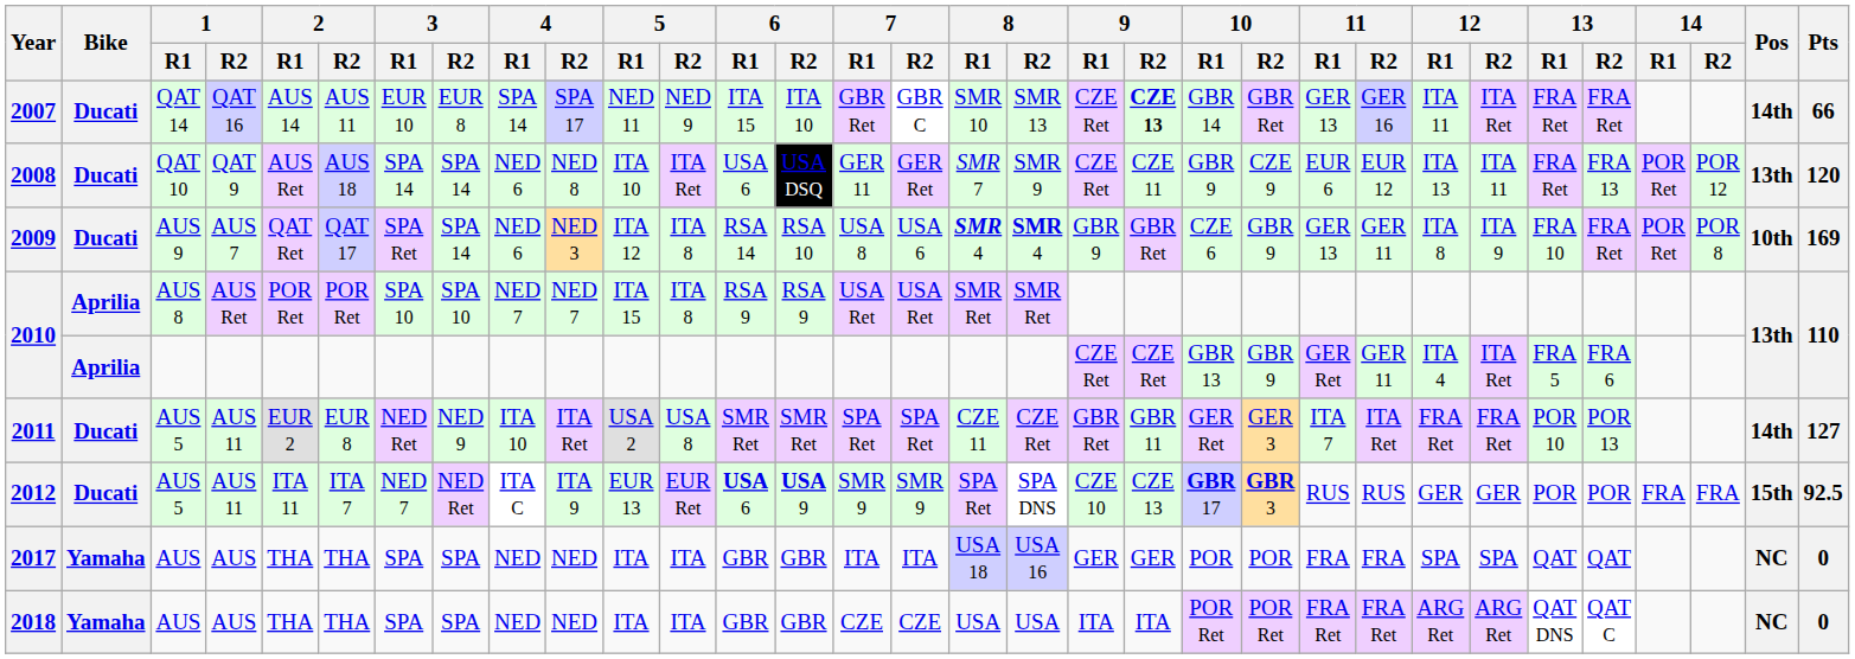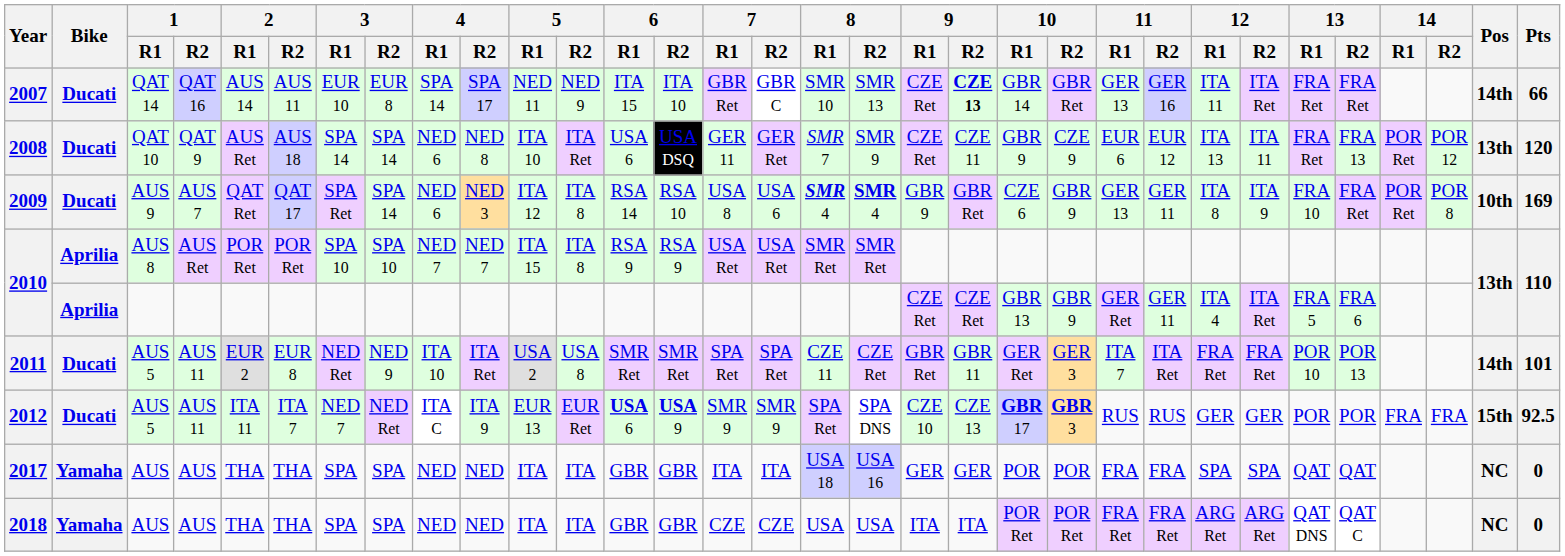2011 | Pts: 127 -> 101
